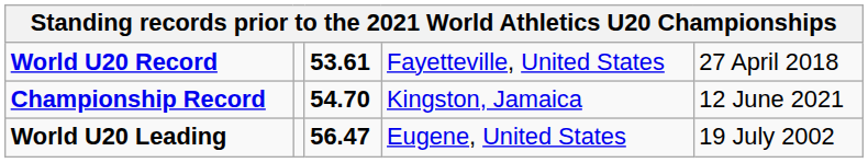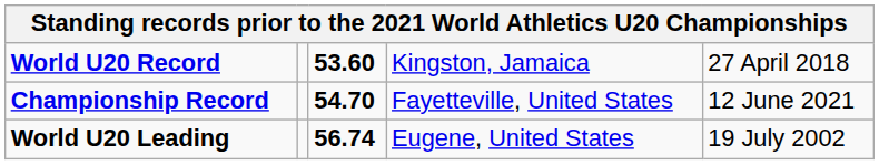World U20 Record | column 3: 53.61 -> 53.60
World U20 Record | column 4: Fayetteville, United States -> Kingston, Jamaica
Championship Record | column 4: Kingston, Jamaica -> Fayetteville, United States
World U20 Leading | column 3: 56.47 -> 56.74
